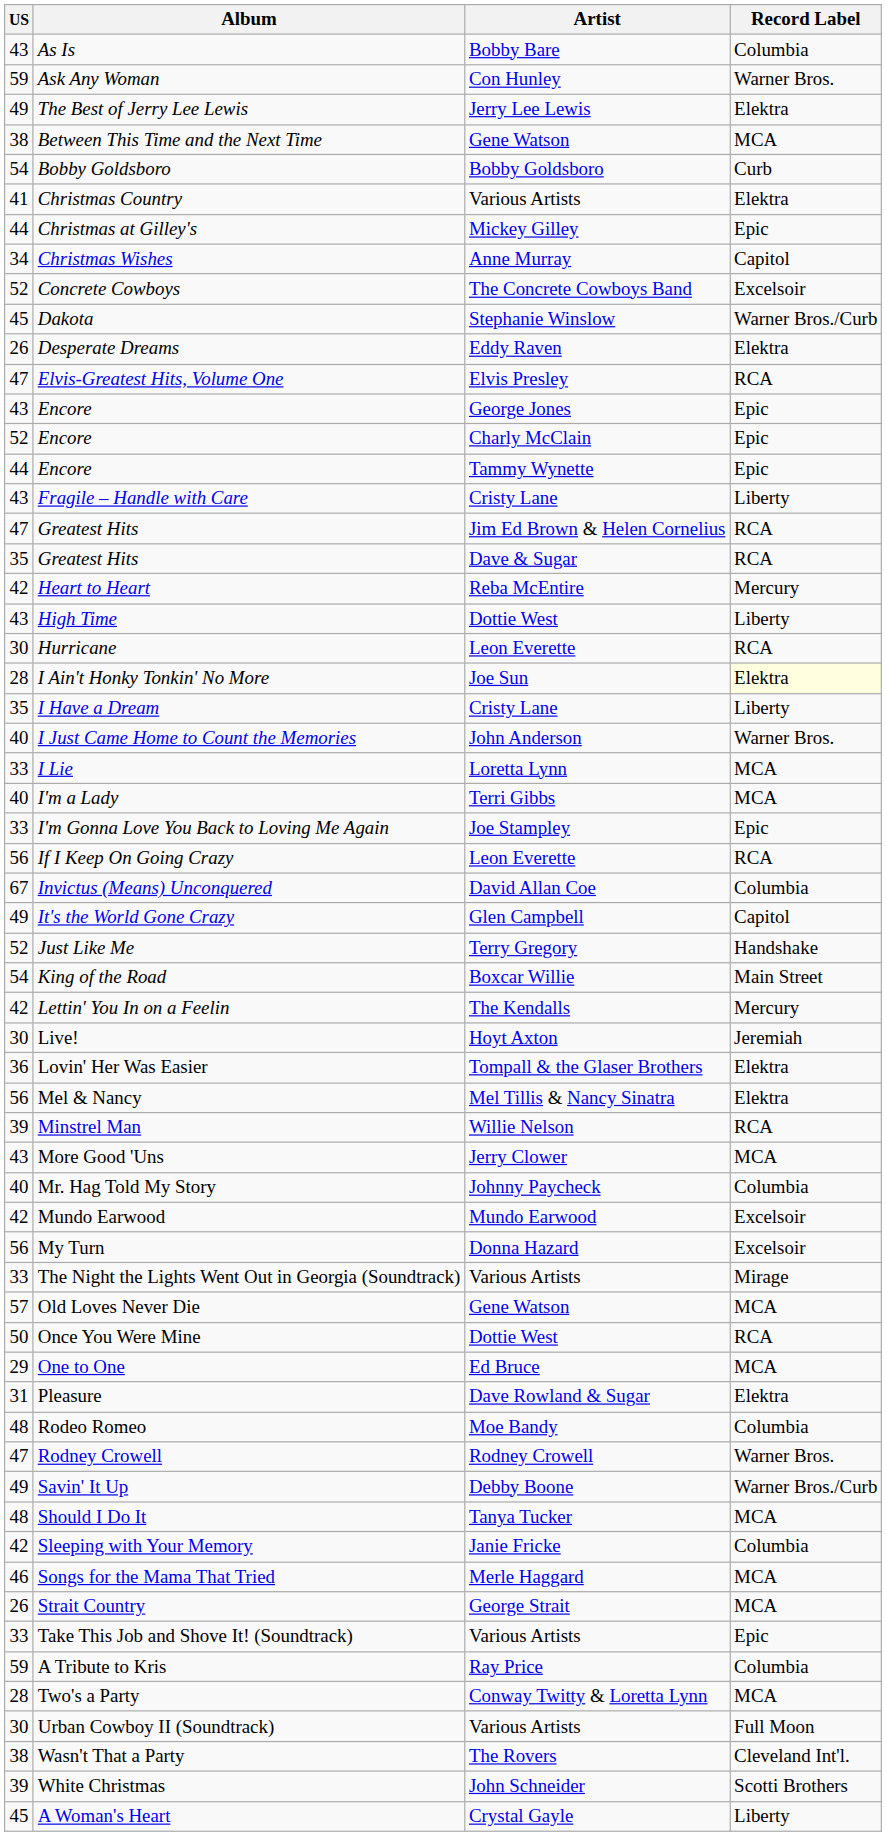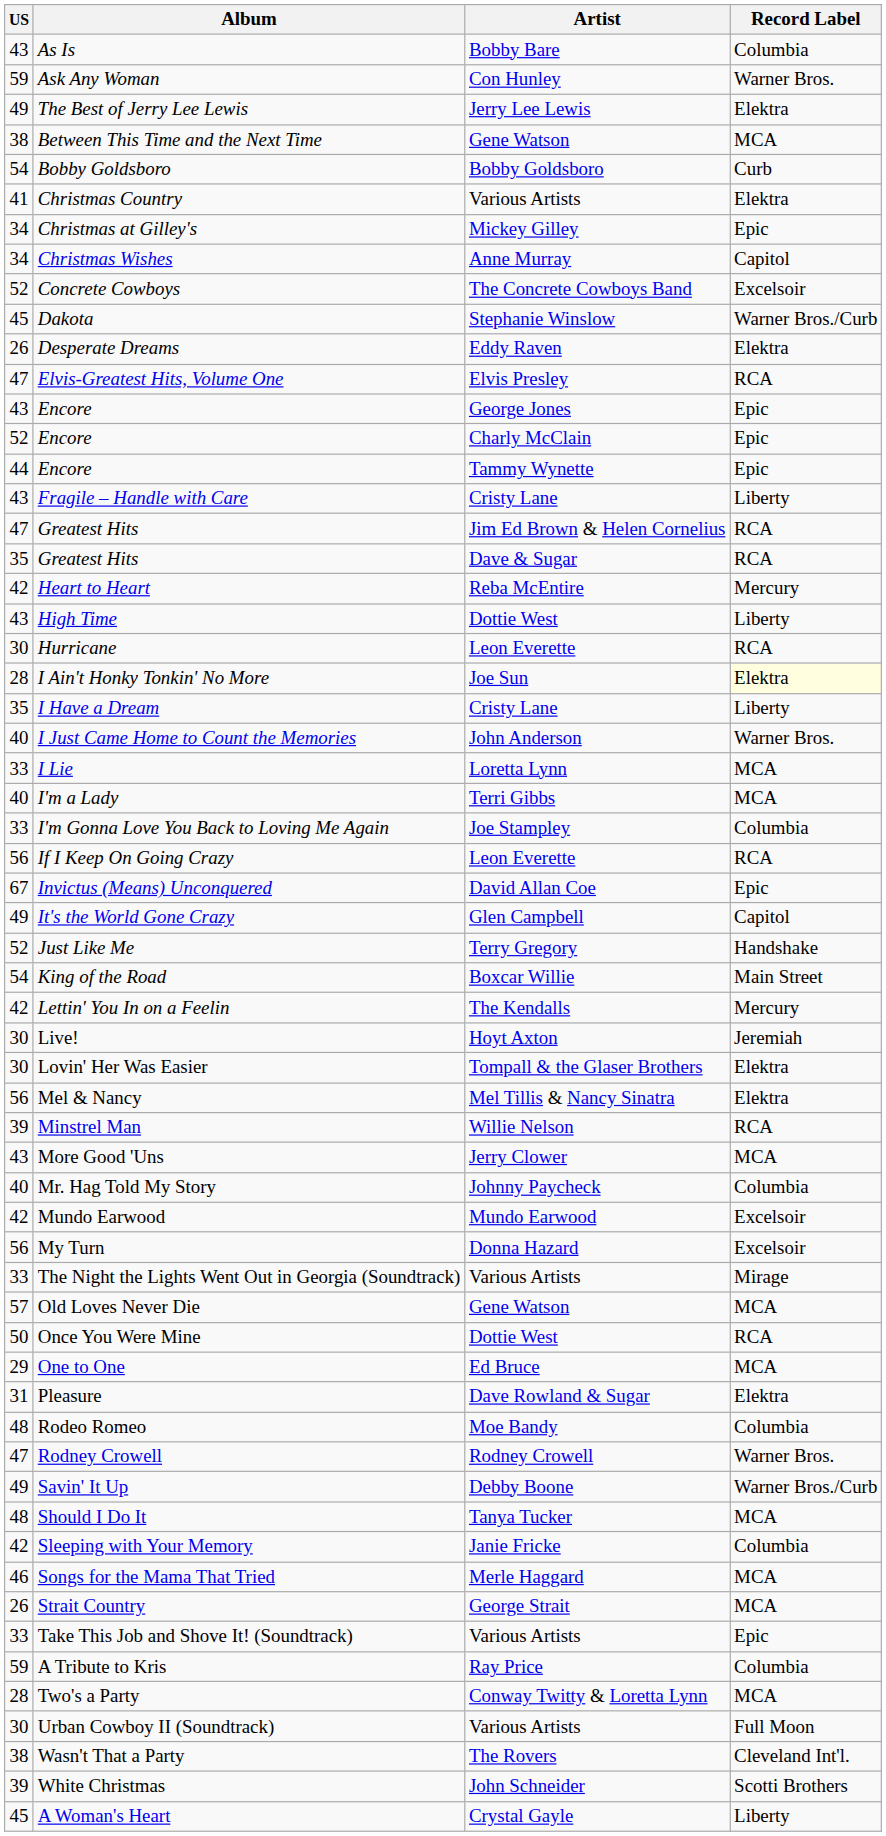Christmas at Gilley's | US: 44 -> 34
I'm Gonna Love You Back to Loving Me Again | Record Label: Epic -> Columbia
Invictus (Means) Unconquered | Record Label: Columbia -> Epic
Lovin' Her Was Easier | US: 36 -> 30
